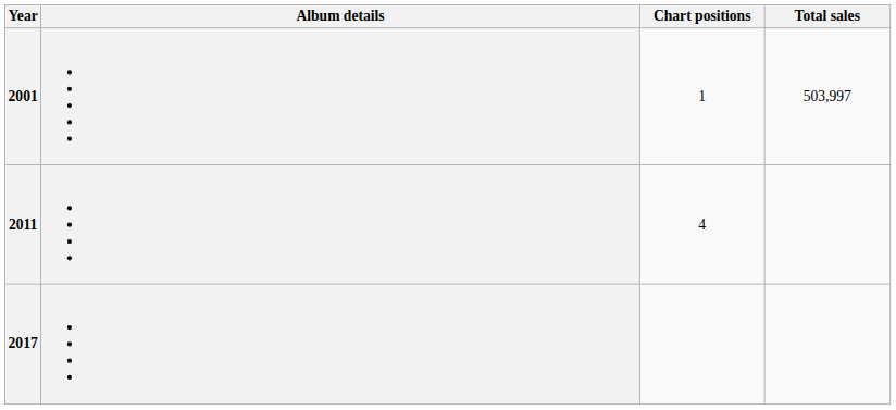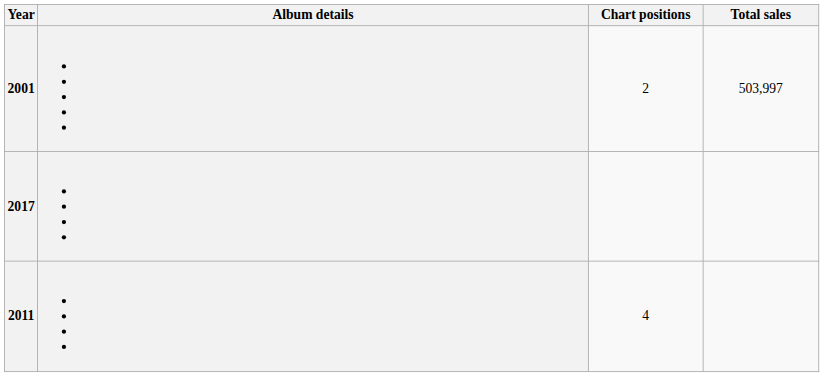2001 | Chart positions: 1 -> 2
rows swapped: 2011 <-> 2017
